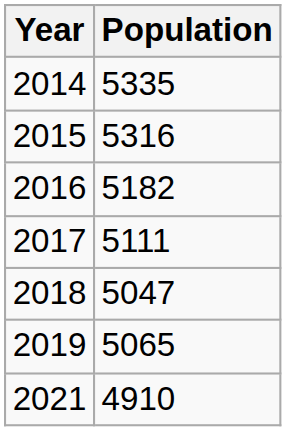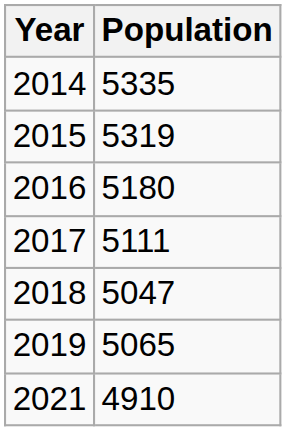2015 | Population: 5316 -> 5319
2016 | Population: 5182 -> 5180
